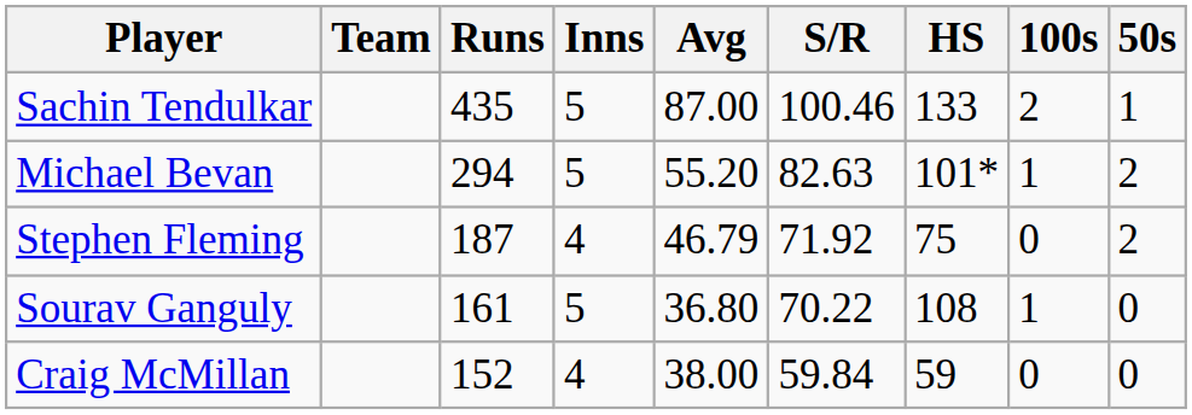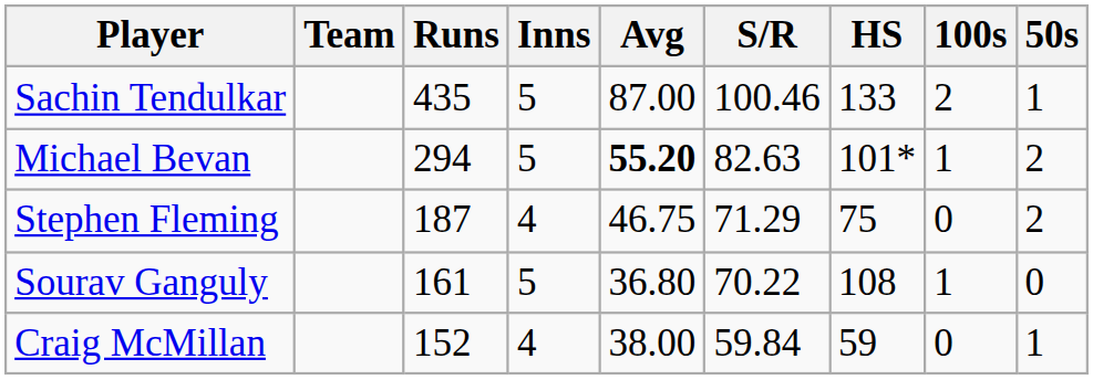Michael Bevan | Avg: normal -> bold
Stephen Fleming | Avg: 46.79 -> 46.75
Stephen Fleming | S/R: 71.92 -> 71.29
Craig McMillan | 50s: 0 -> 1
